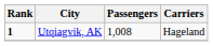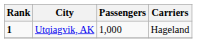Utqiagvik, AK | Passengers: 1,008 -> 1,000
